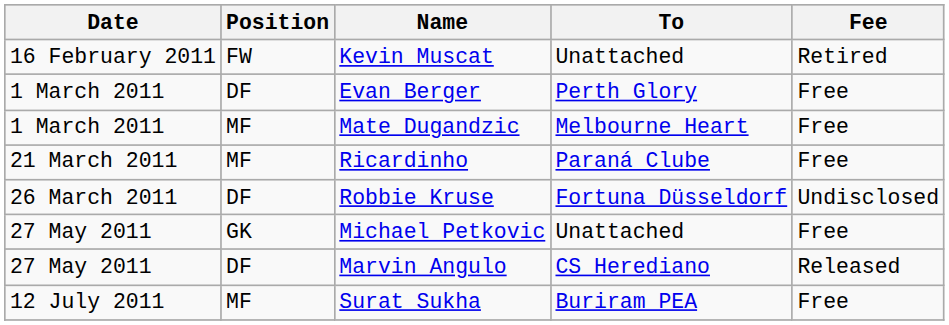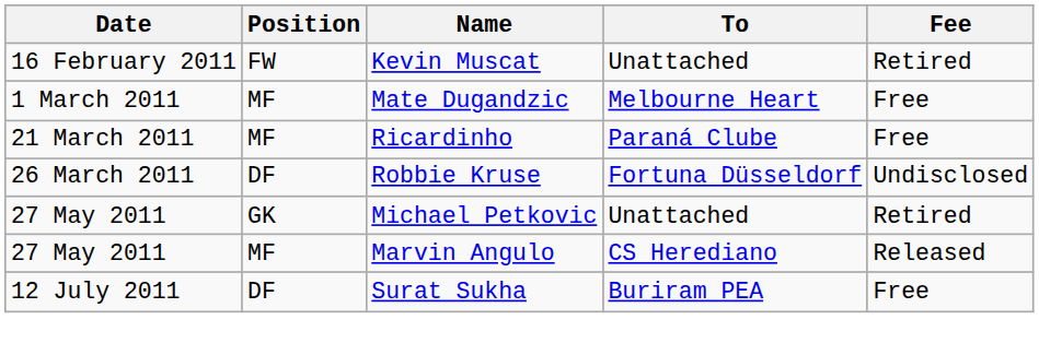- row: 1 March 2011 | DF | Evan Berger | Perth Glory | Free
Michael Petkovic | Fee: Free -> Retired
Marvin Angulo | Position: DF -> MF
Surat Sukha | Position: MF -> DF
